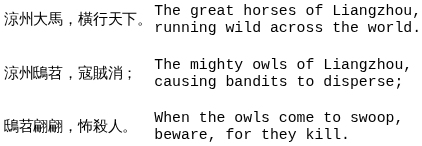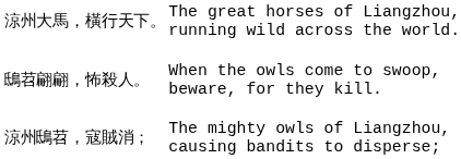rows swapped: 涼州鴟苕，寇賊消； <-> 鴟苕翩翩，怖殺人。
